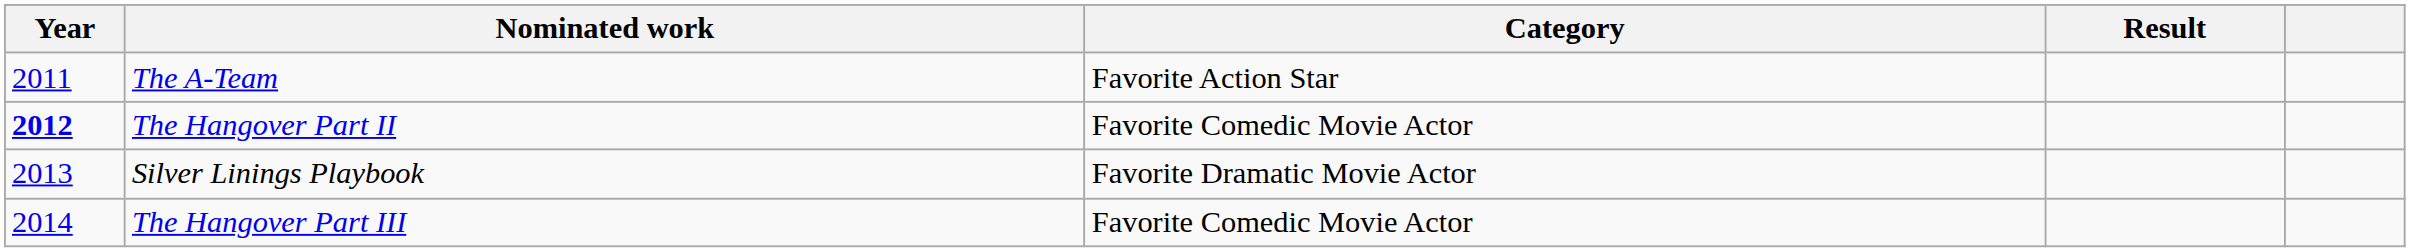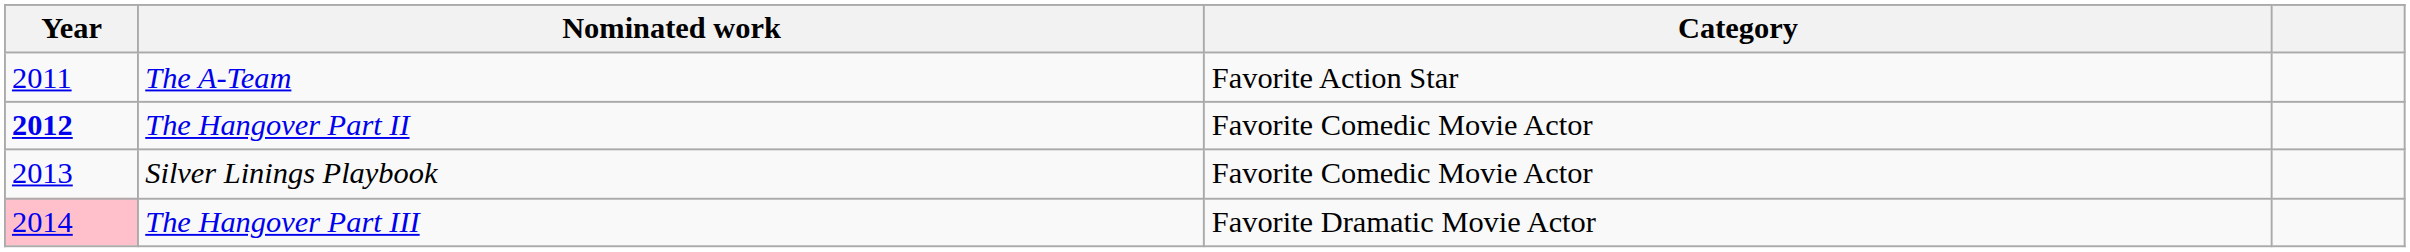- column: Result
Silver Linings Playbook | Category: Favorite Dramatic Movie Actor -> Favorite Comedic Movie Actor
The Hangover Part III | Year: no background -> pink background
The Hangover Part III | Category: Favorite Comedic Movie Actor -> Favorite Dramatic Movie Actor
